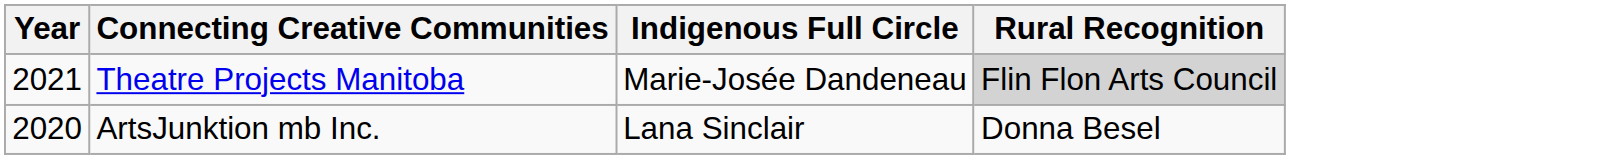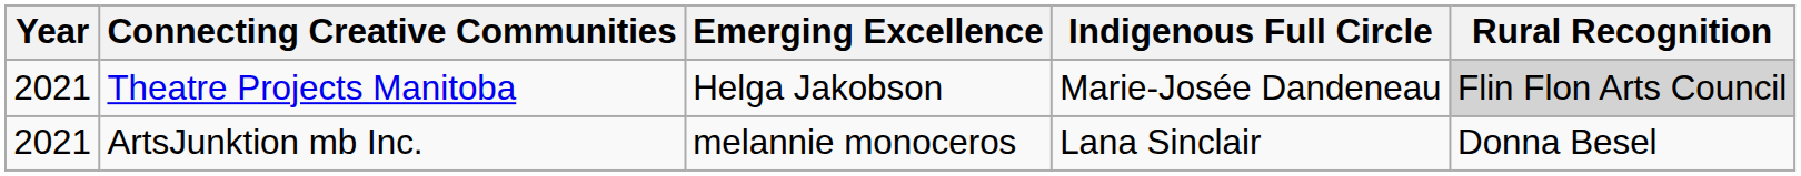+ column: Emerging Excellence | Helga Jakobson | melannie monoceros
ArtsJunktion mb Inc. | Year: 2020 -> 2021
